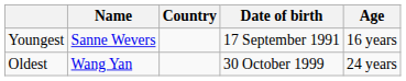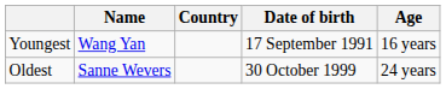Youngest | Name: Sanne Wevers -> Wang Yan
Oldest | Name: Wang Yan -> Sanne Wevers
